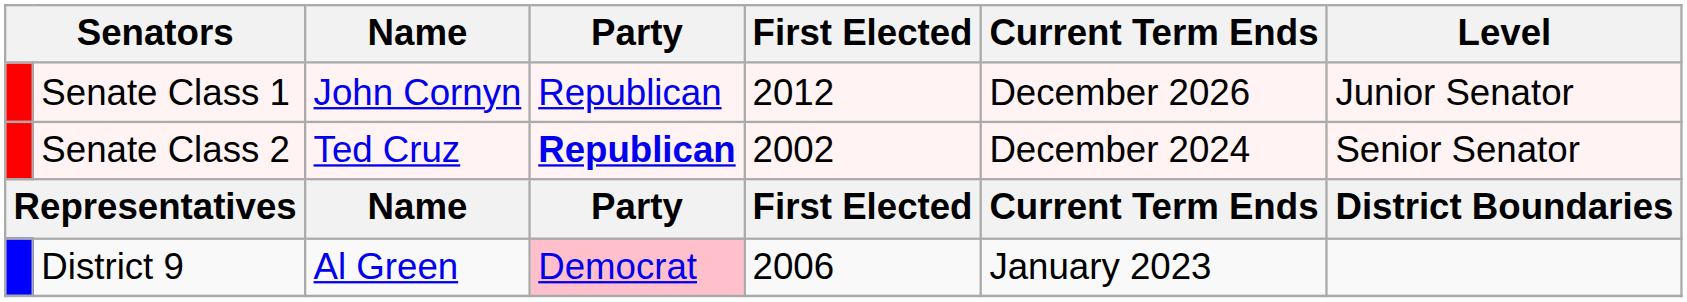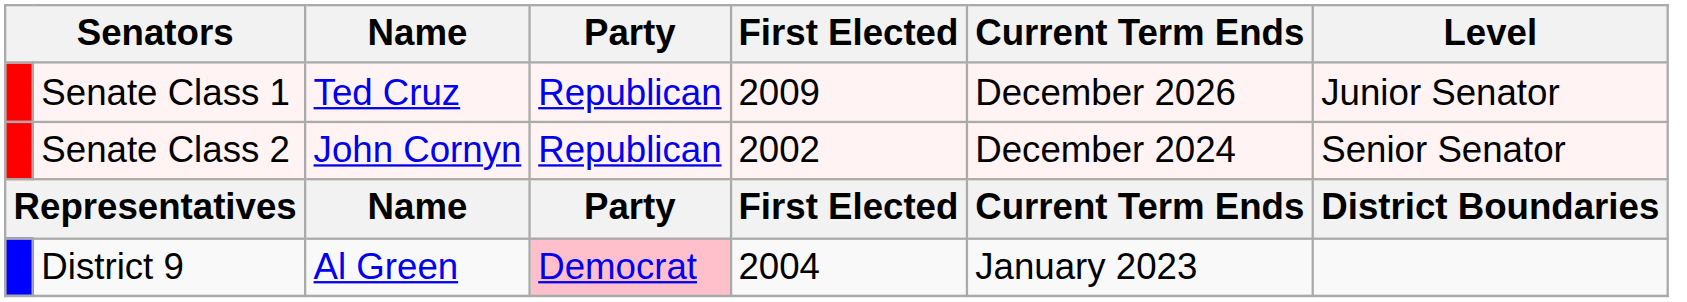Senate Class 1 | Name: John Cornyn -> Ted Cruz
Senate Class 1 | First Elected: 2012 -> 2009
Senate Class 2 | Name: Ted Cruz -> John Cornyn
Senate Class 2 | Party: bold -> normal
District 9 | First Elected: 2006 -> 2004
